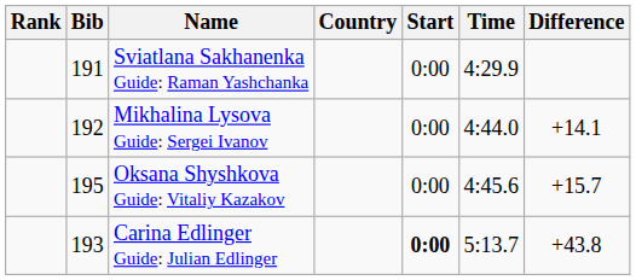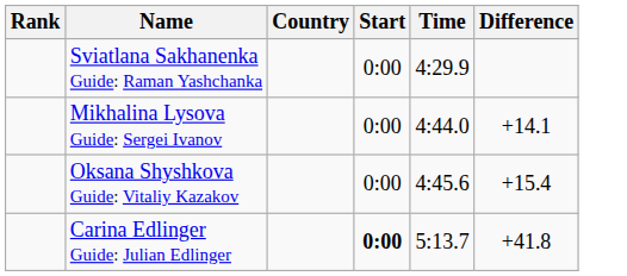- column: Bib | 191 | 192 | 195 | 193
Oksana Shyshkova Guide: Vitaliy Kazakov | Difference: +15.7 -> +15.4
Carina Edlinger Guide: Julian Edlinger | Difference: +43.8 -> +41.8
